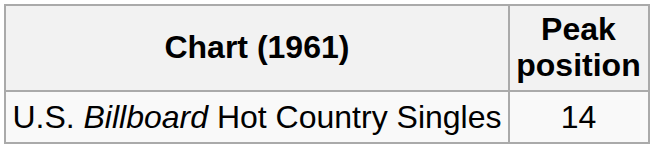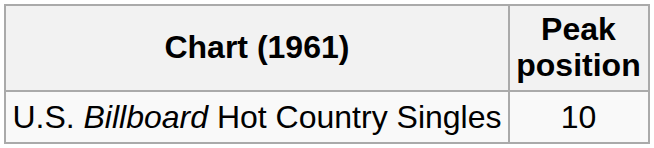U.S. Billboard Hot Country Singles | Peak position: 14 -> 10
